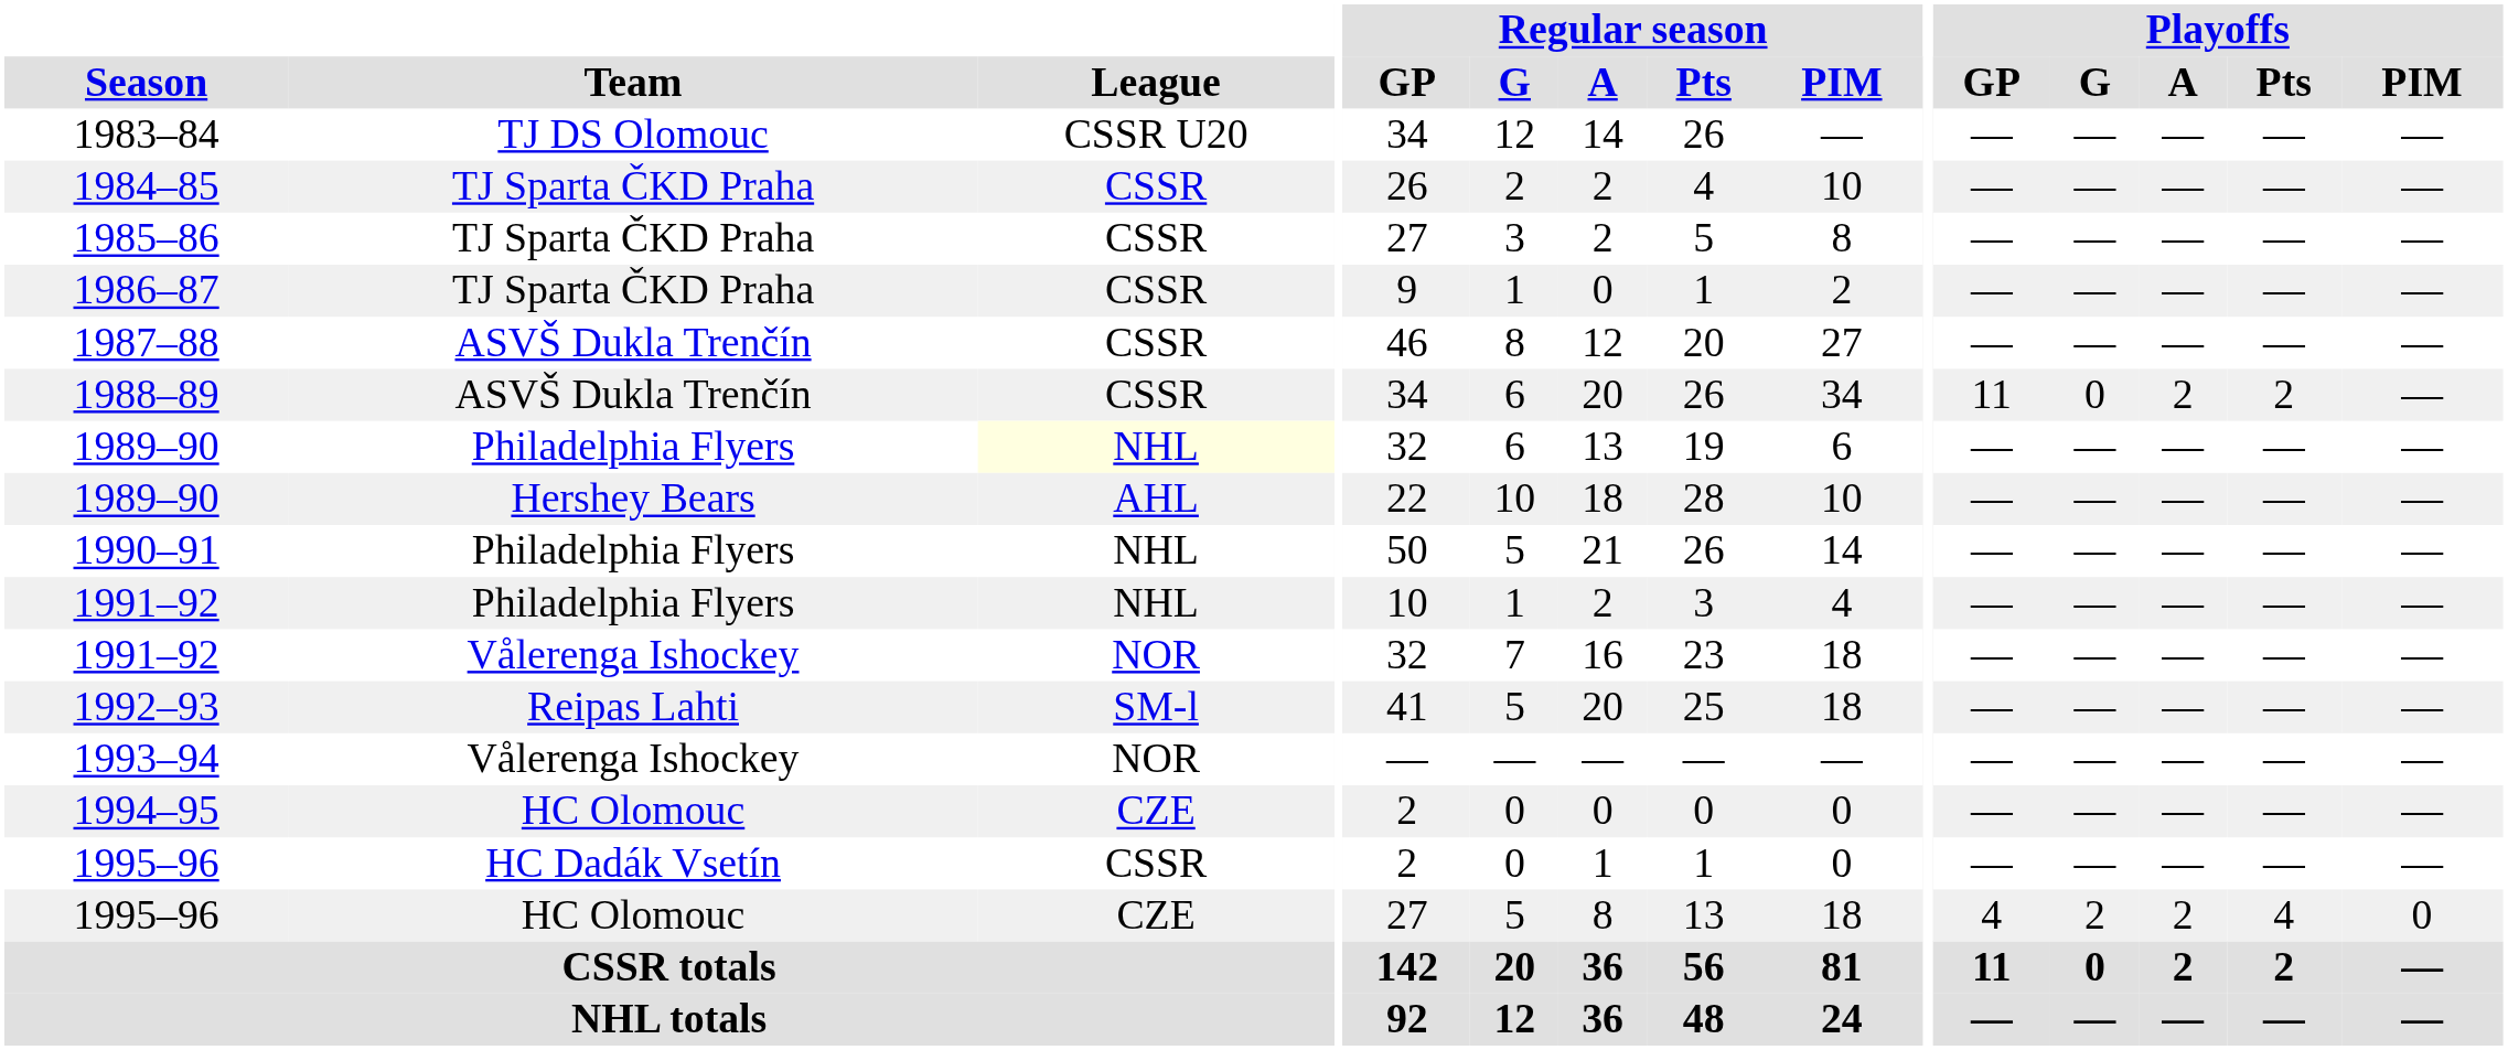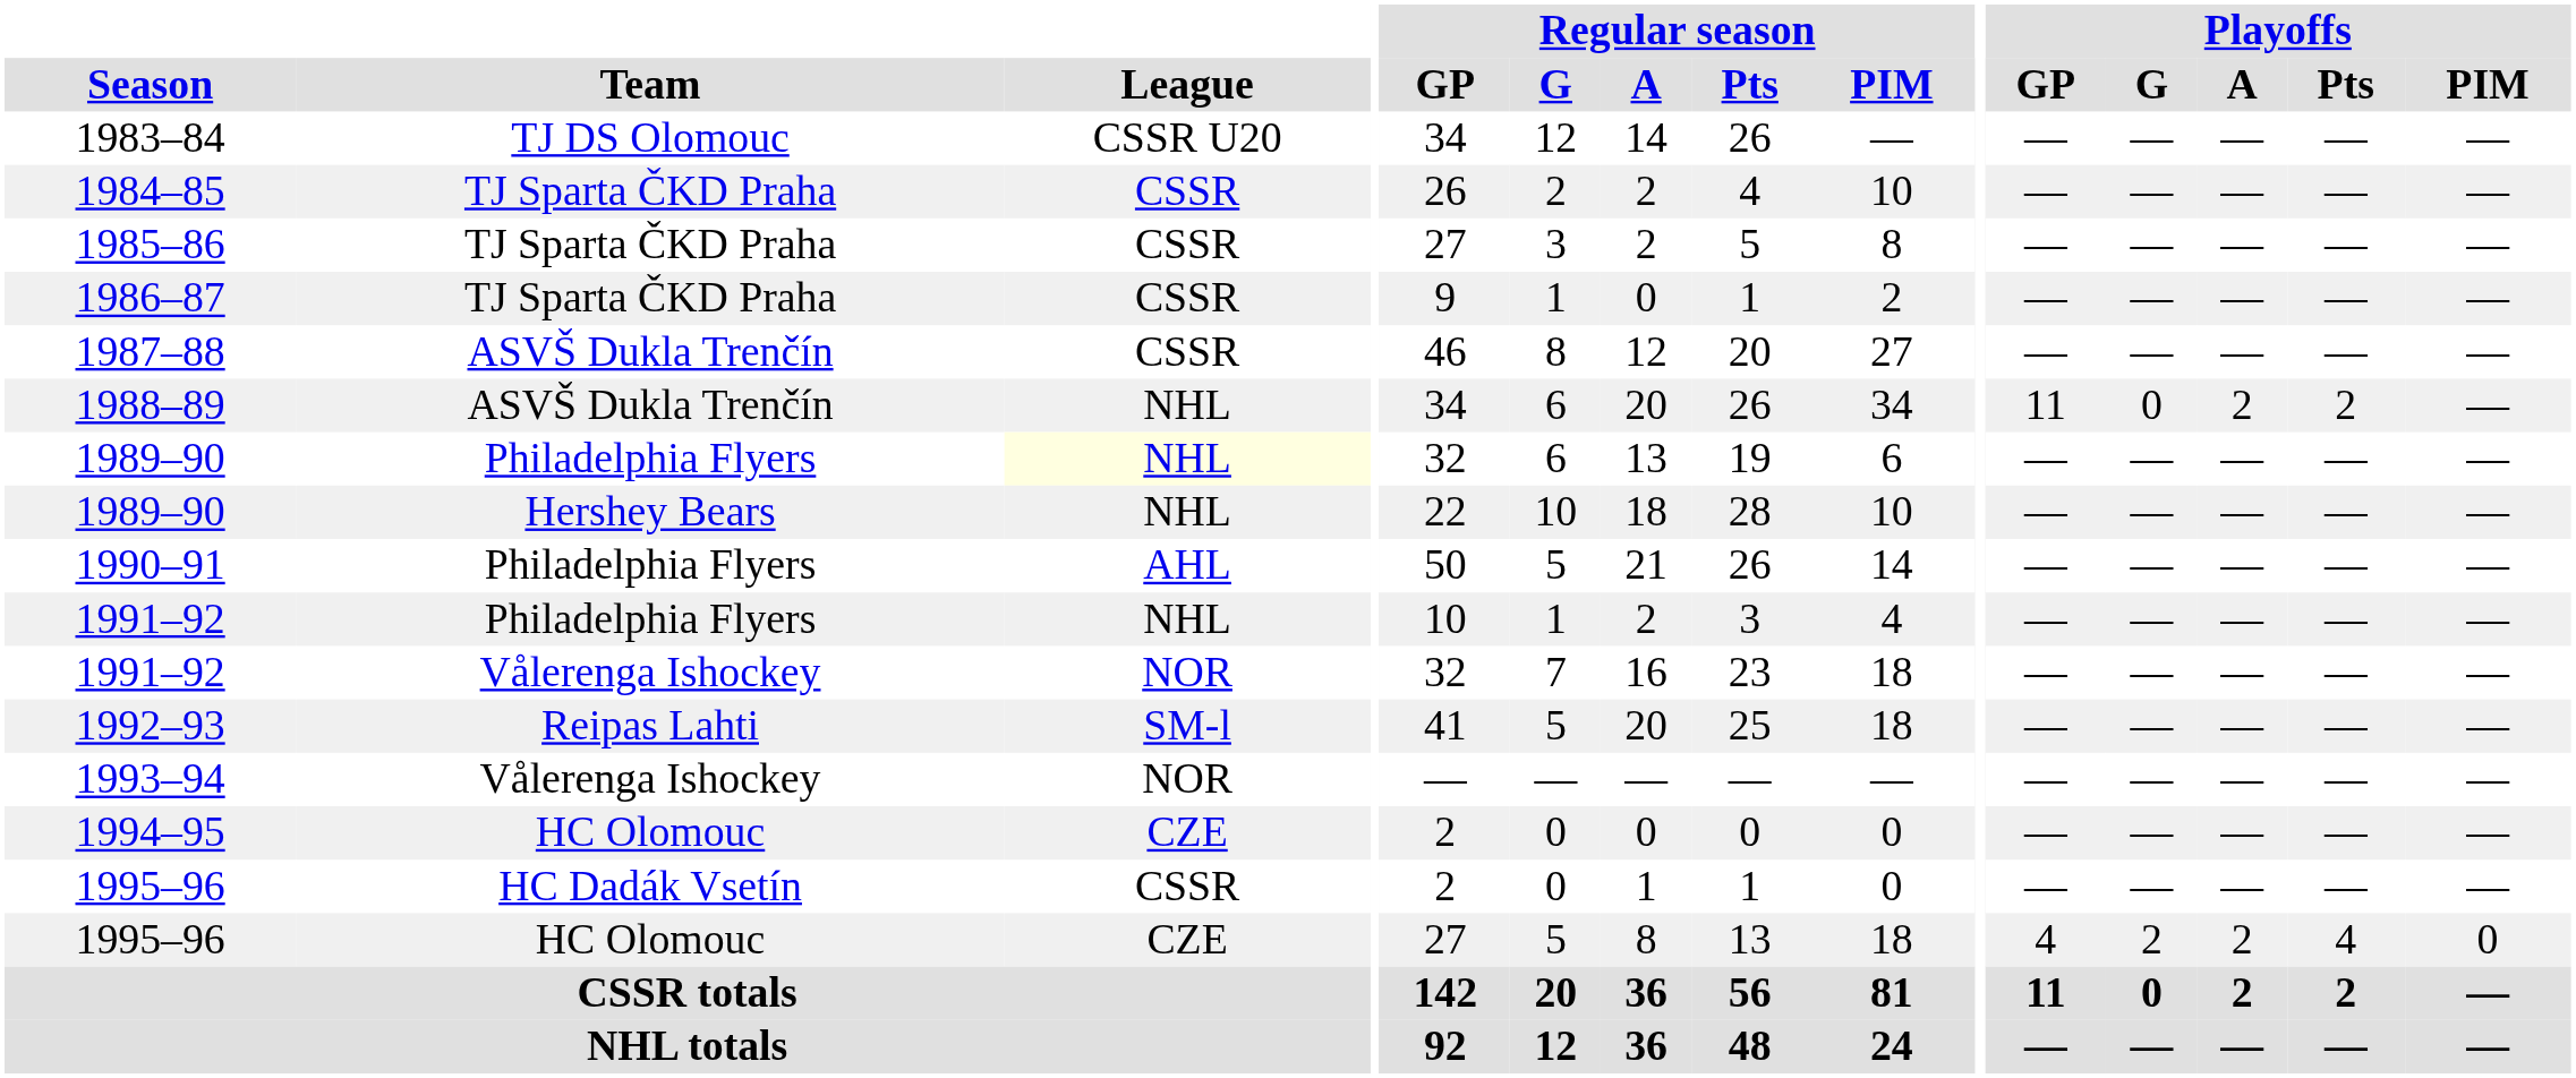1988–89 | League: CSSR -> NHL
1989–90 / Hershey Bears | League: AHL -> NHL
1990–91 | League: NHL -> AHL
